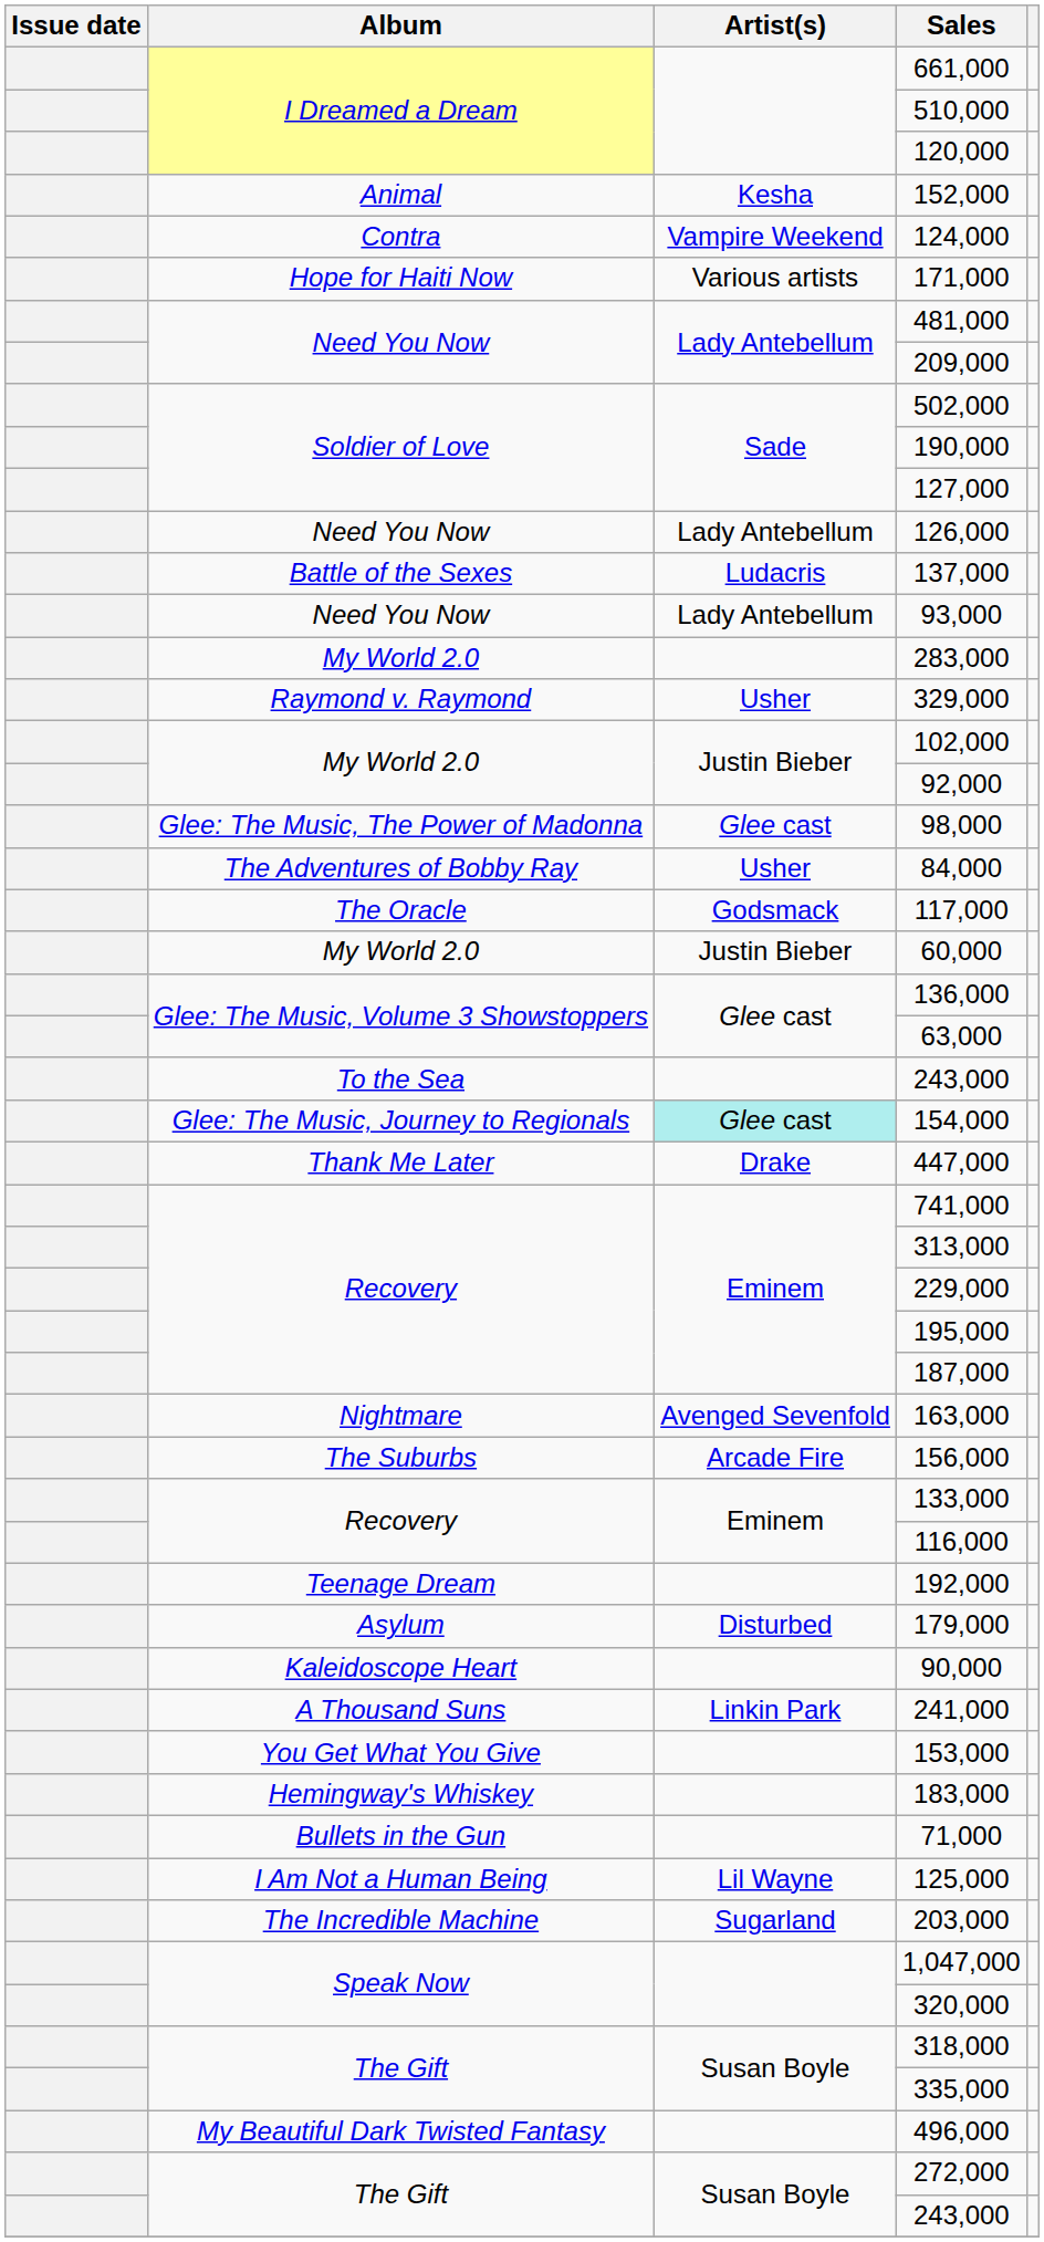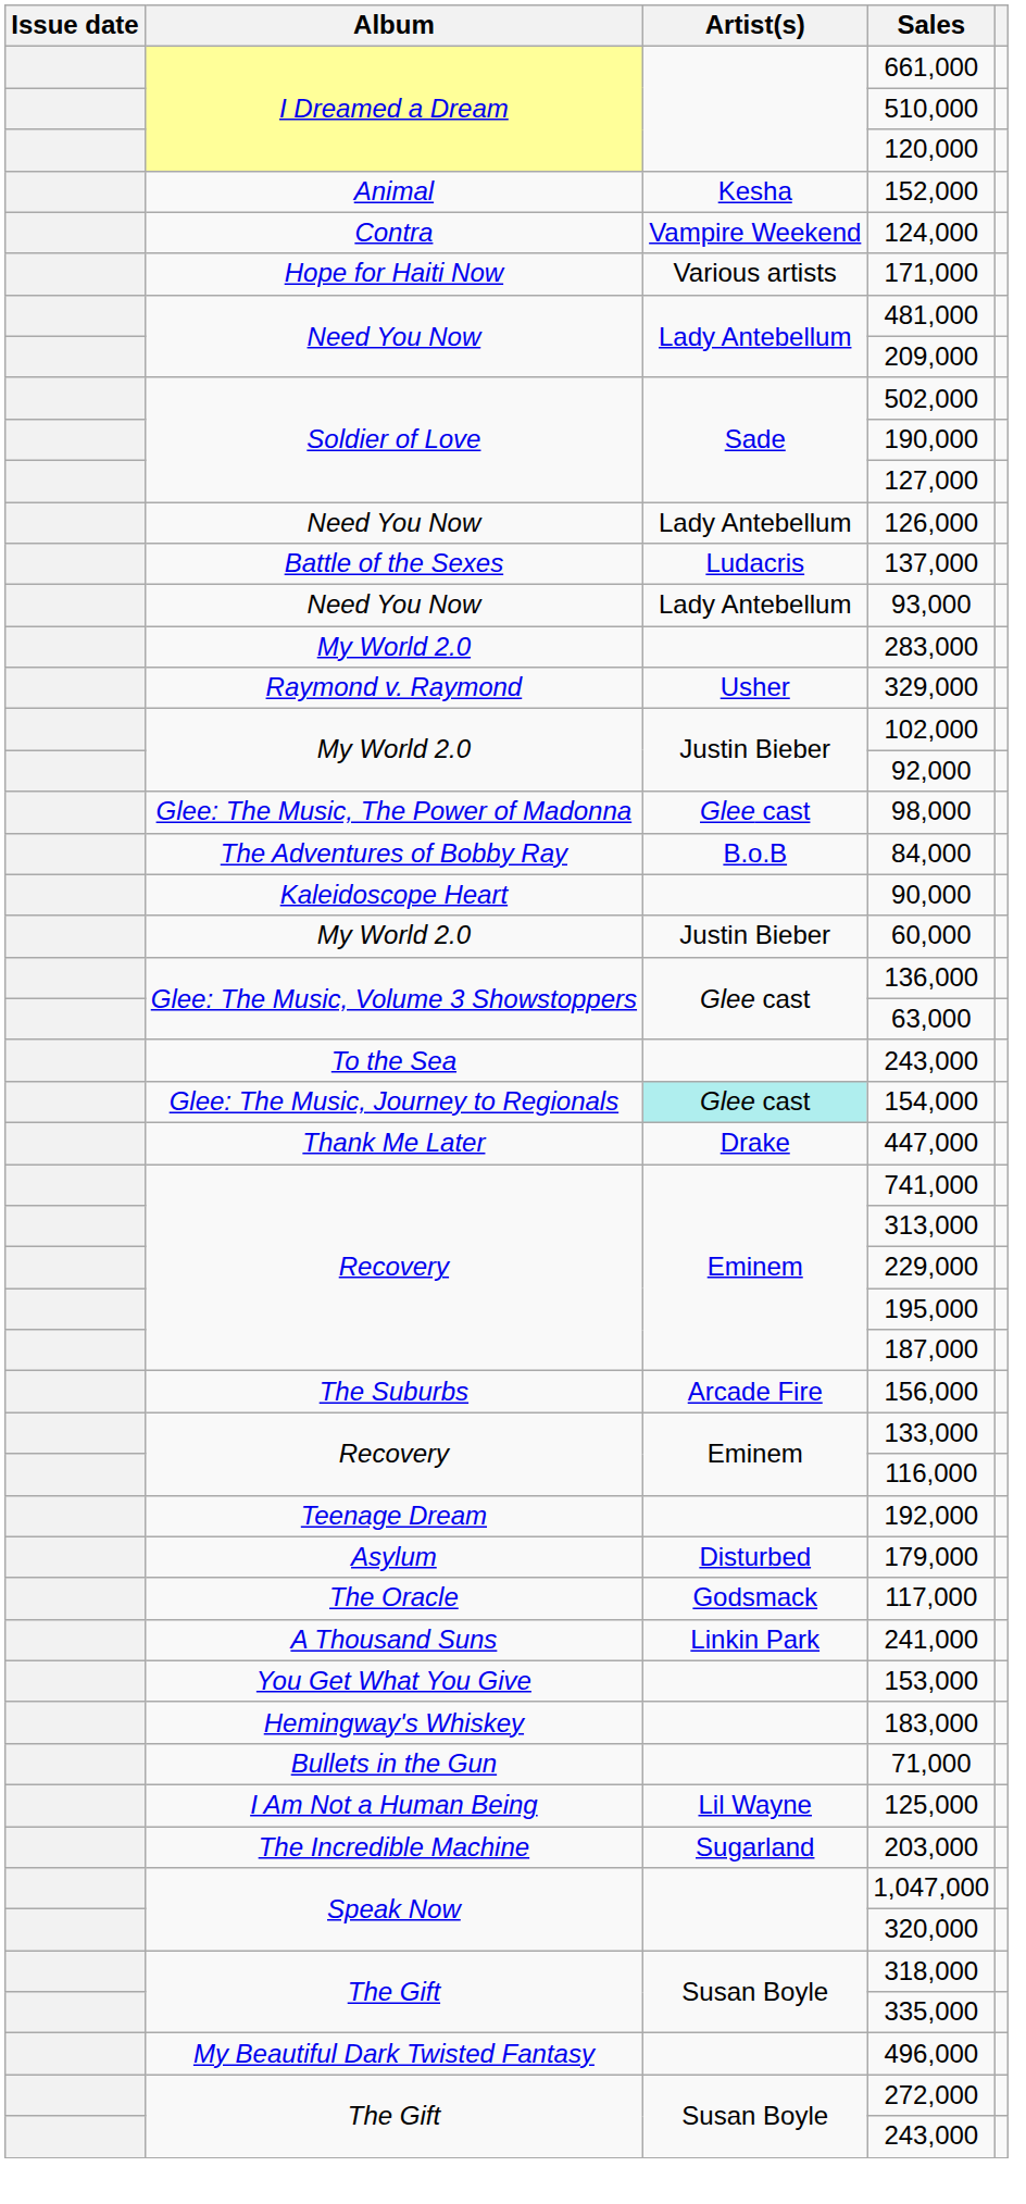84,000 | Artist(s): Usher -> B.o.B
rows swapped: 117,000 <-> 90,000
- row: Nightmare | Avenged Sevenfold | 163,000
